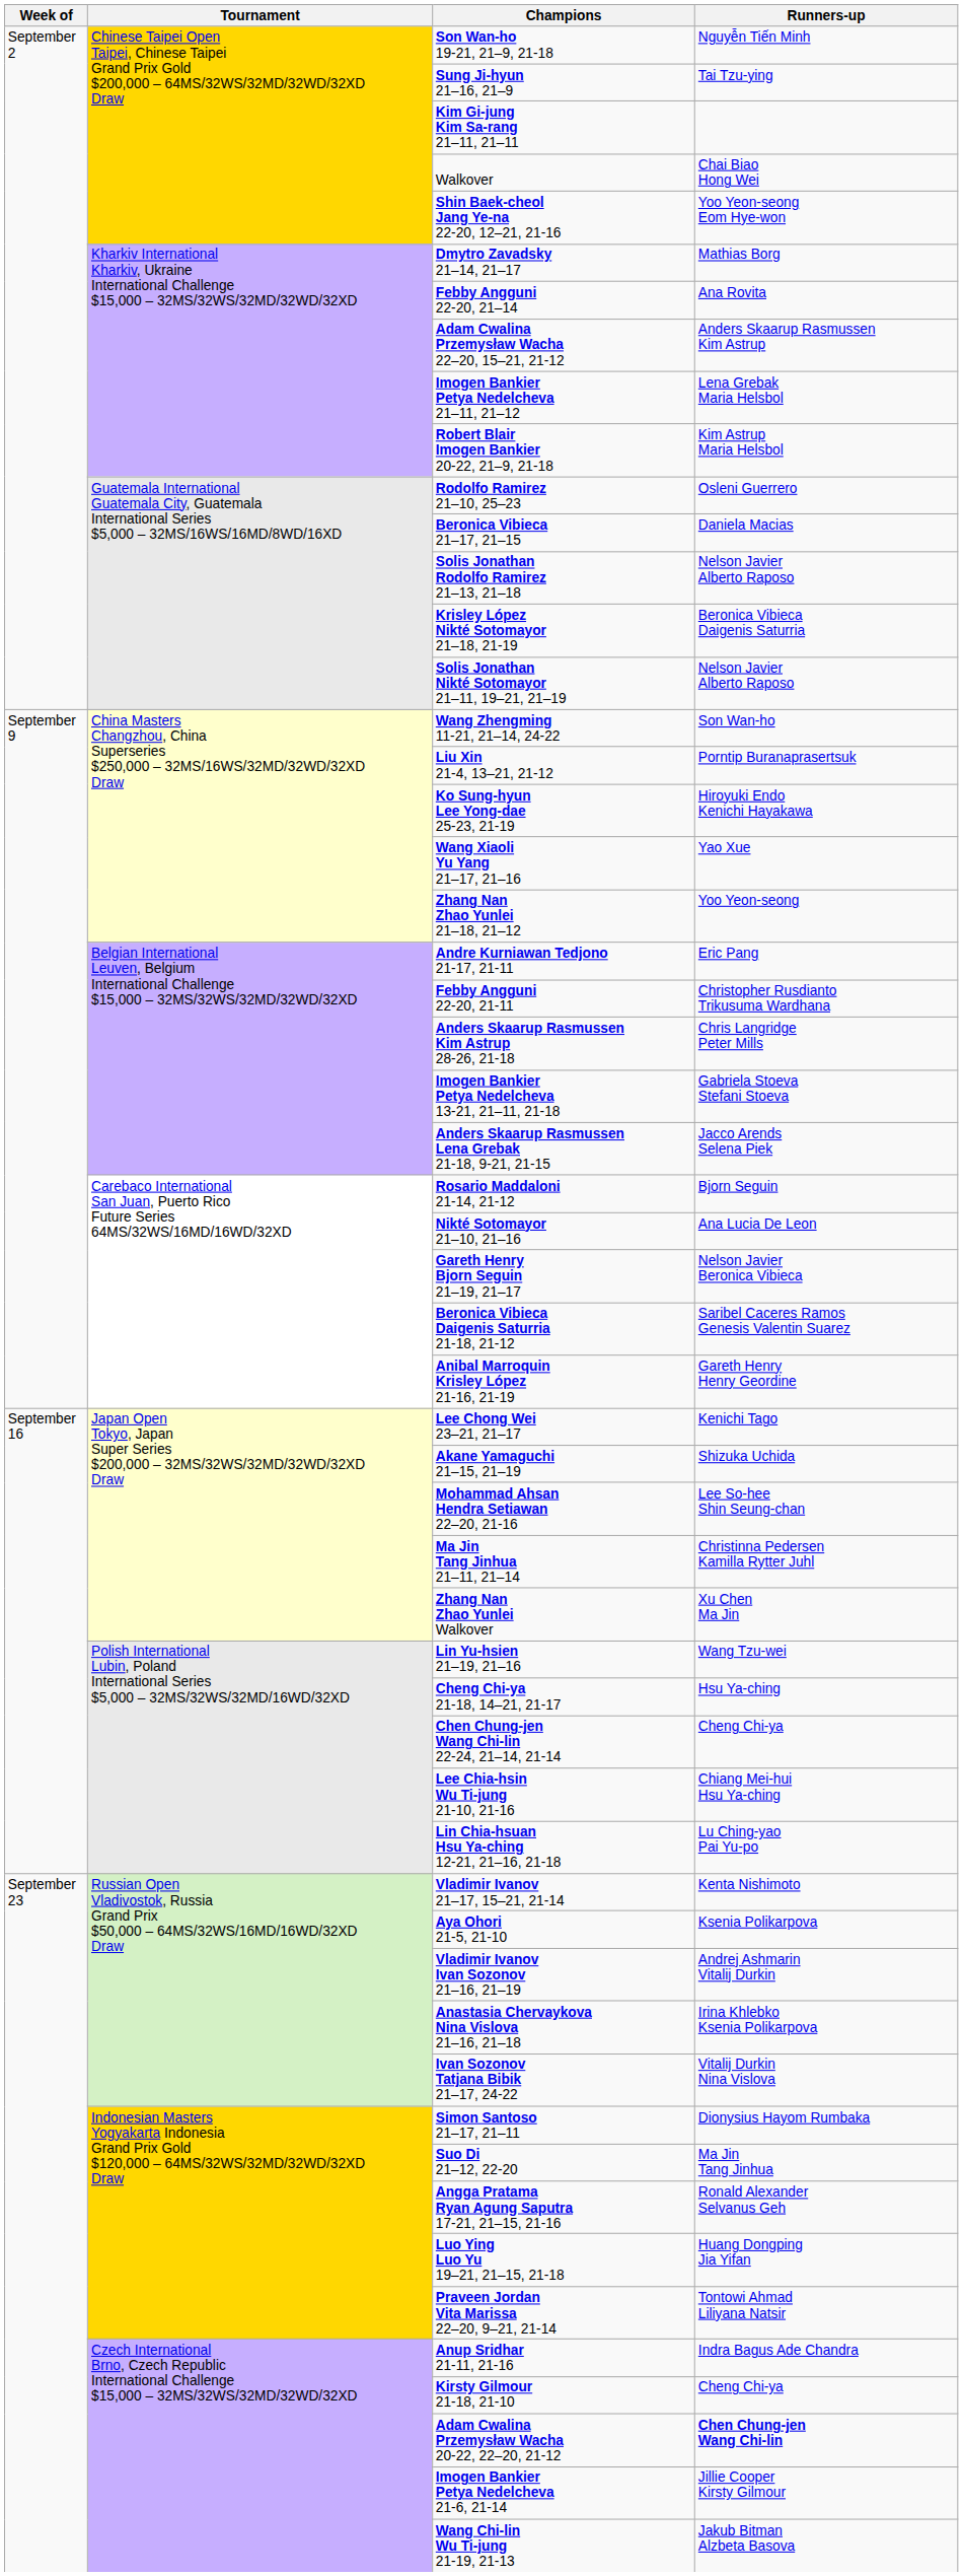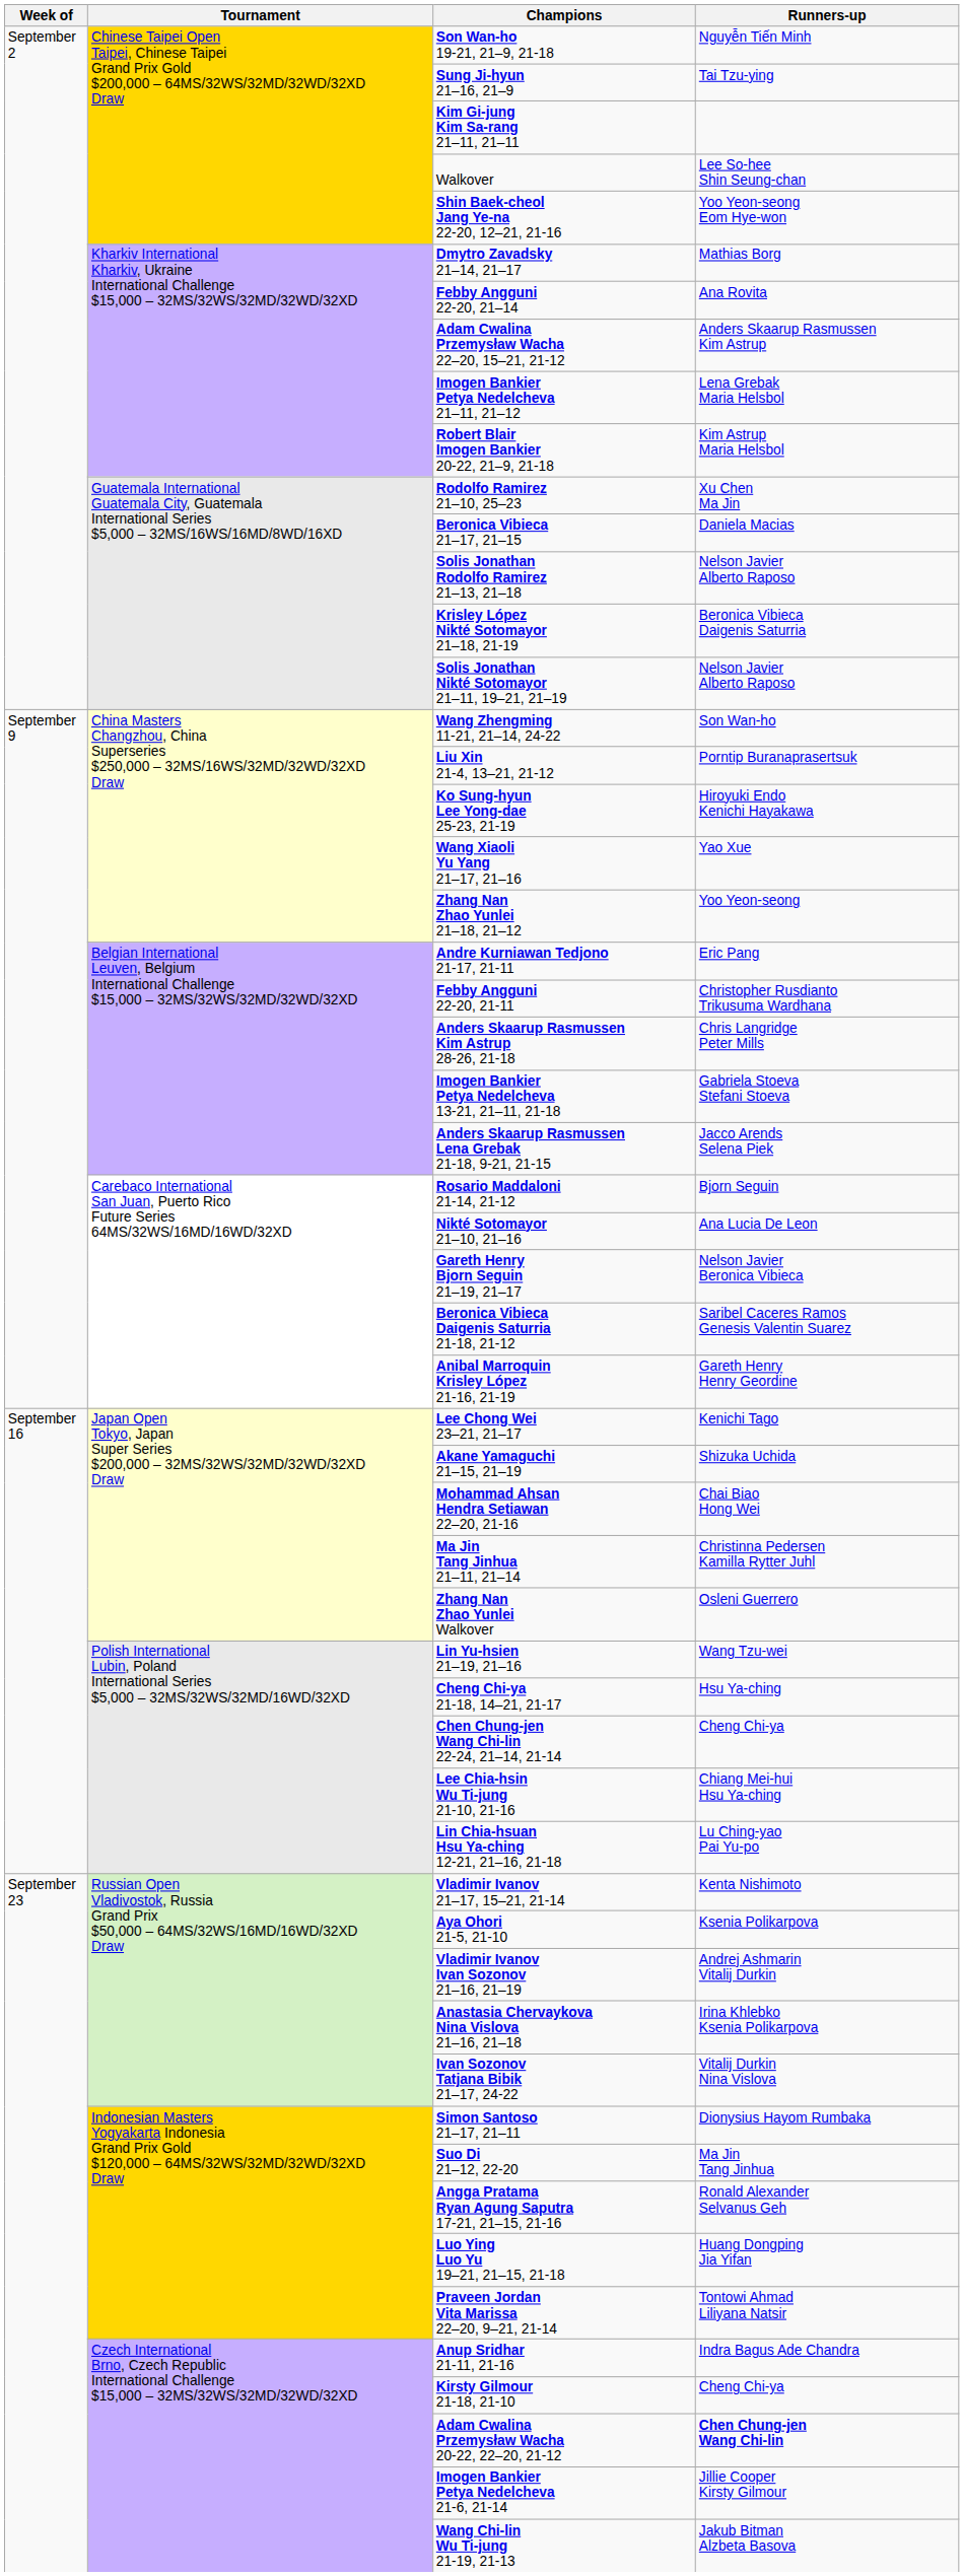Walkover | Runners-up: Chai Biao Hong Wei -> Lee So-hee Shin Seung-chan
Rodolfo Ramirez 21–10, 25–23 | Runners-up: Osleni Guerrero -> Xu Chen Ma Jin
Mohammad Ahsan Hendra Setiawan 22–20, 21-16 | Runners-up: Lee So-hee Shin Seung-chan -> Chai Biao Hong Wei
Zhang Nan Zhao Yunlei Walkover | Runners-up: Xu Chen Ma Jin -> Osleni Guerrero
